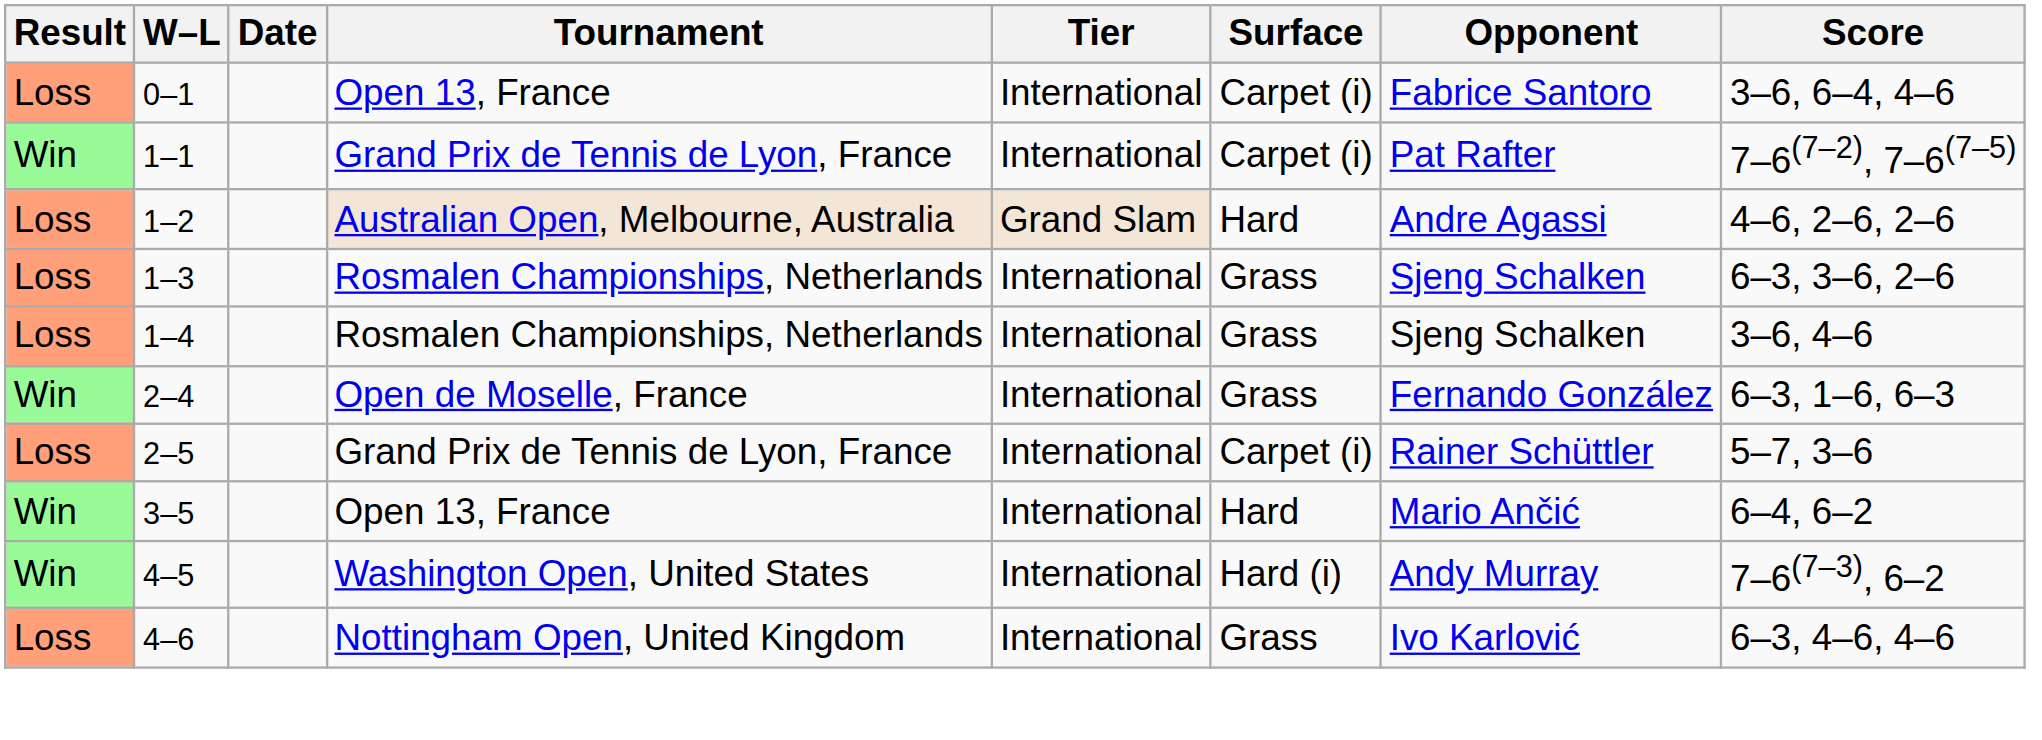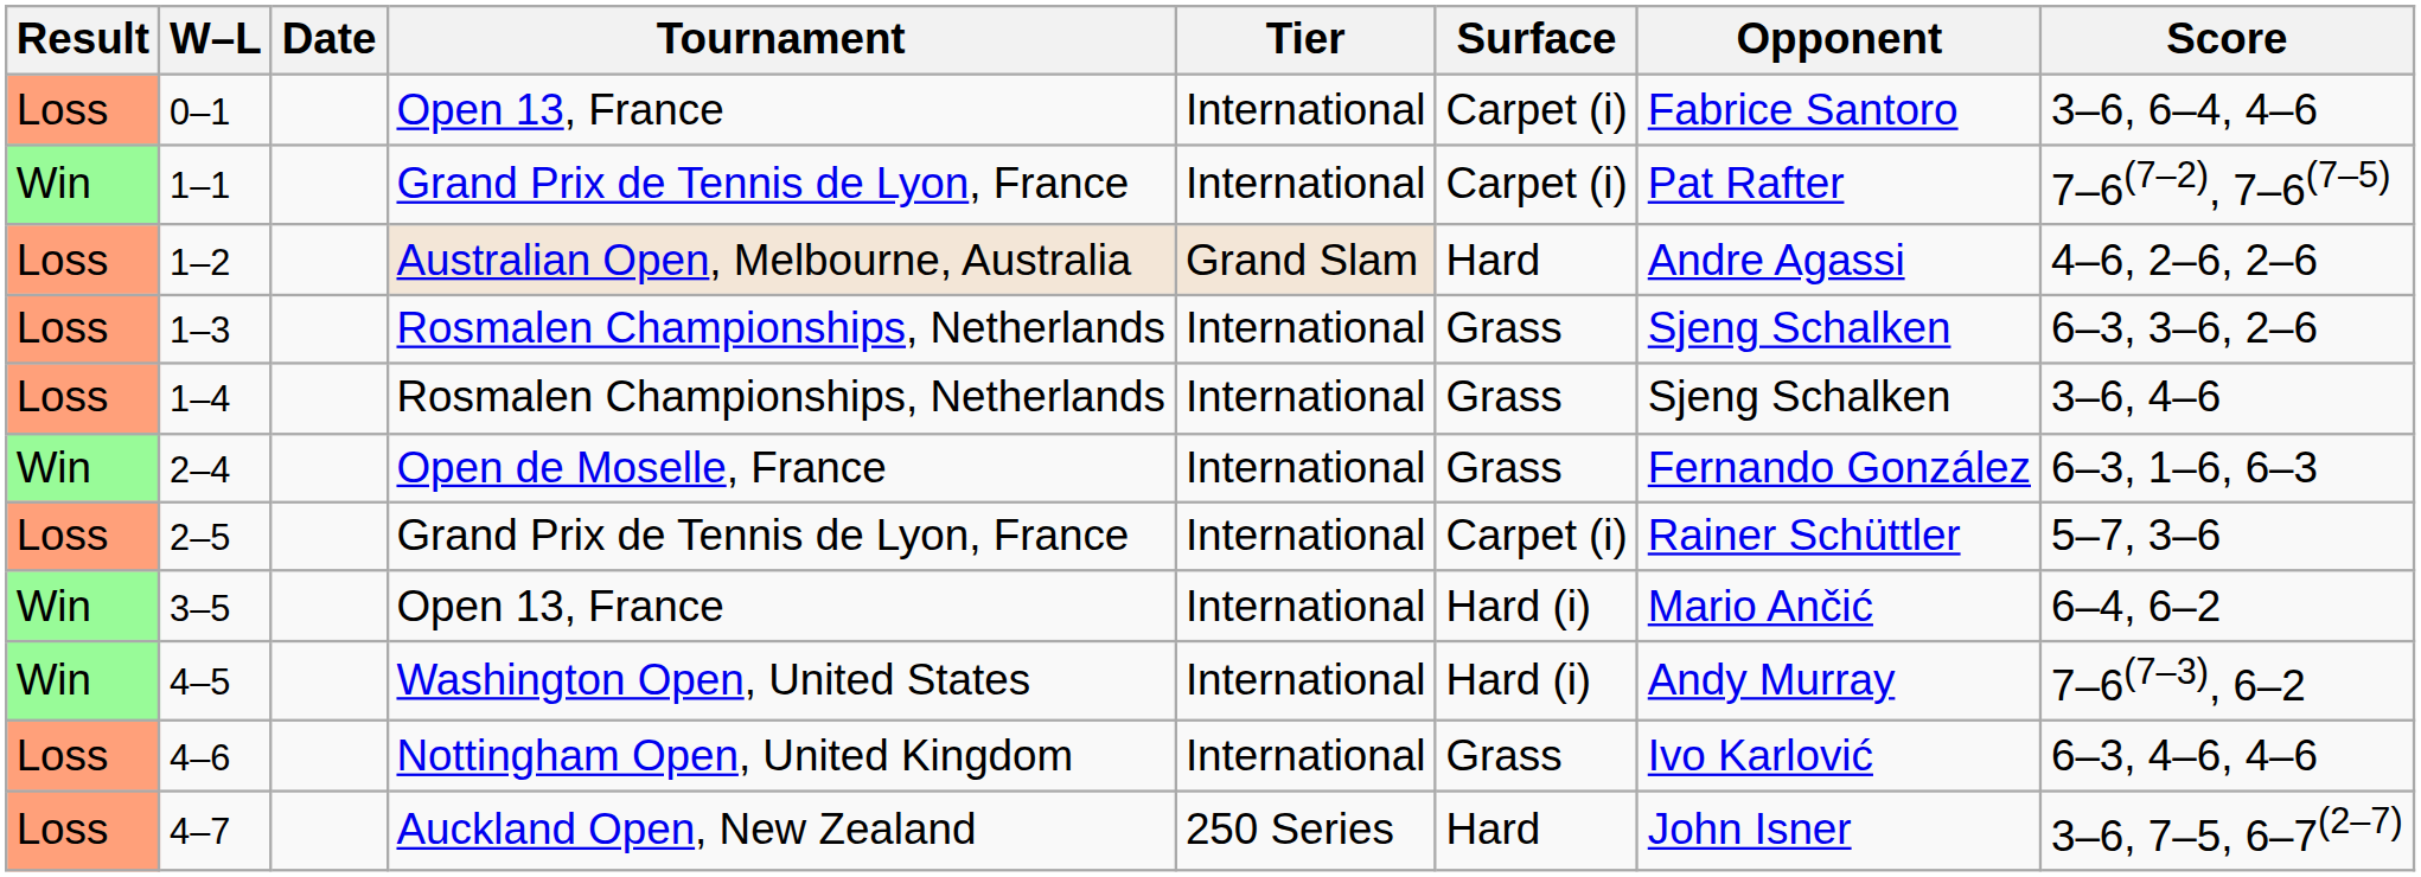3–5 | Surface: Hard -> Hard (i)
+ row: Loss | 4–7 | Auckland Open, New Zealand | 250 Series | Hard | John Isner | 3–6, 7–5, 6–7(2–7)
